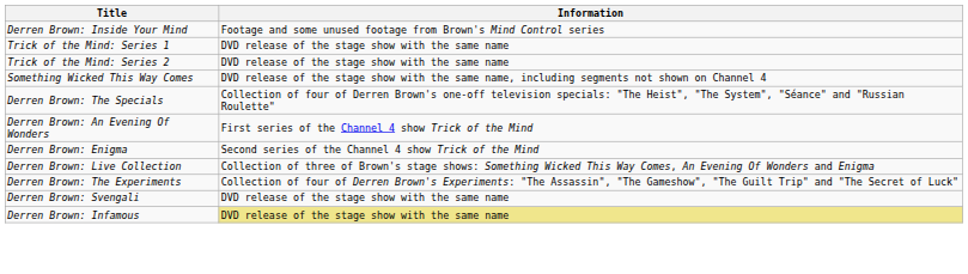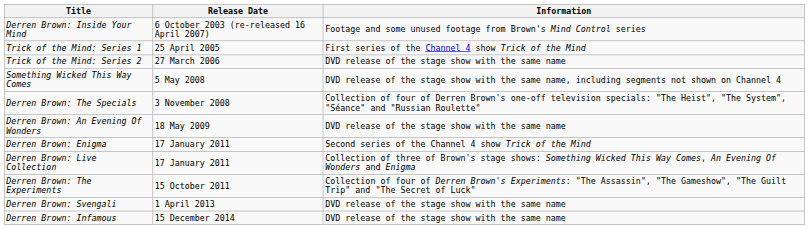+ column: Release Date | 6 October 2003 (re-released 16 April 2007) | 25 April 2005 | 27 March 2006 | 5 May 2008 | 3 November 2008 | 18 May 2009 | 17 January 2011 | 17 January 2011 | 15 October 2011 | 1 April 2013 | 15 December 2014
Trick of the Mind: Series 1 | Information: DVD release of the stage show with the same name -> First series of the Channel 4 show Trick of the Mind
Derren Brown: An Evening Of Wonders | Information: First series of the Channel 4 show Trick of the Mind -> DVD release of the stage show with the same name
Derren Brown: Infamous | Information: khaki background -> no background
